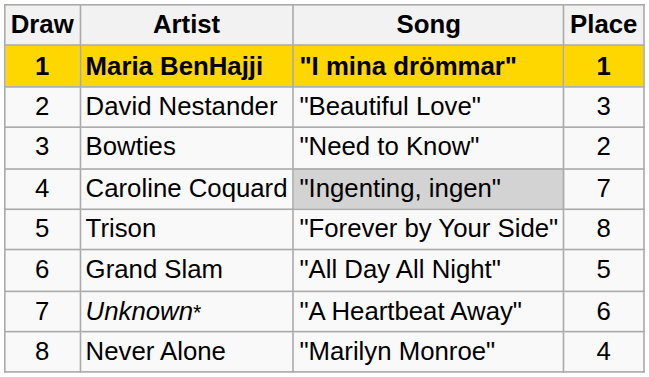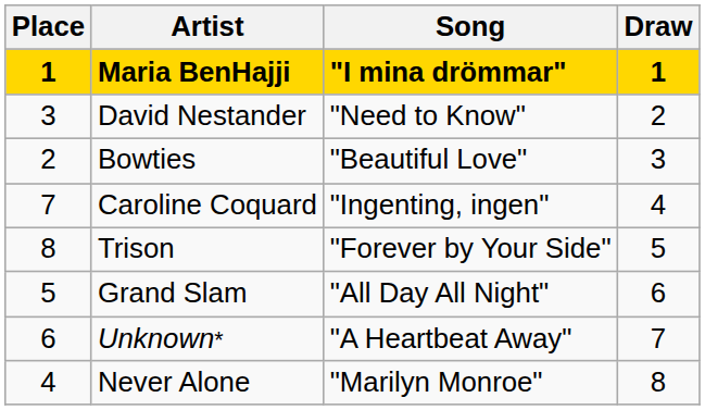columns swapped: Draw <-> Place
David Nestander | Song: "Beautiful Love" -> "Need to Know"
Bowties | Song: "Need to Know" -> "Beautiful Love"
Caroline Coquard | Song: lightgrey background -> no background
